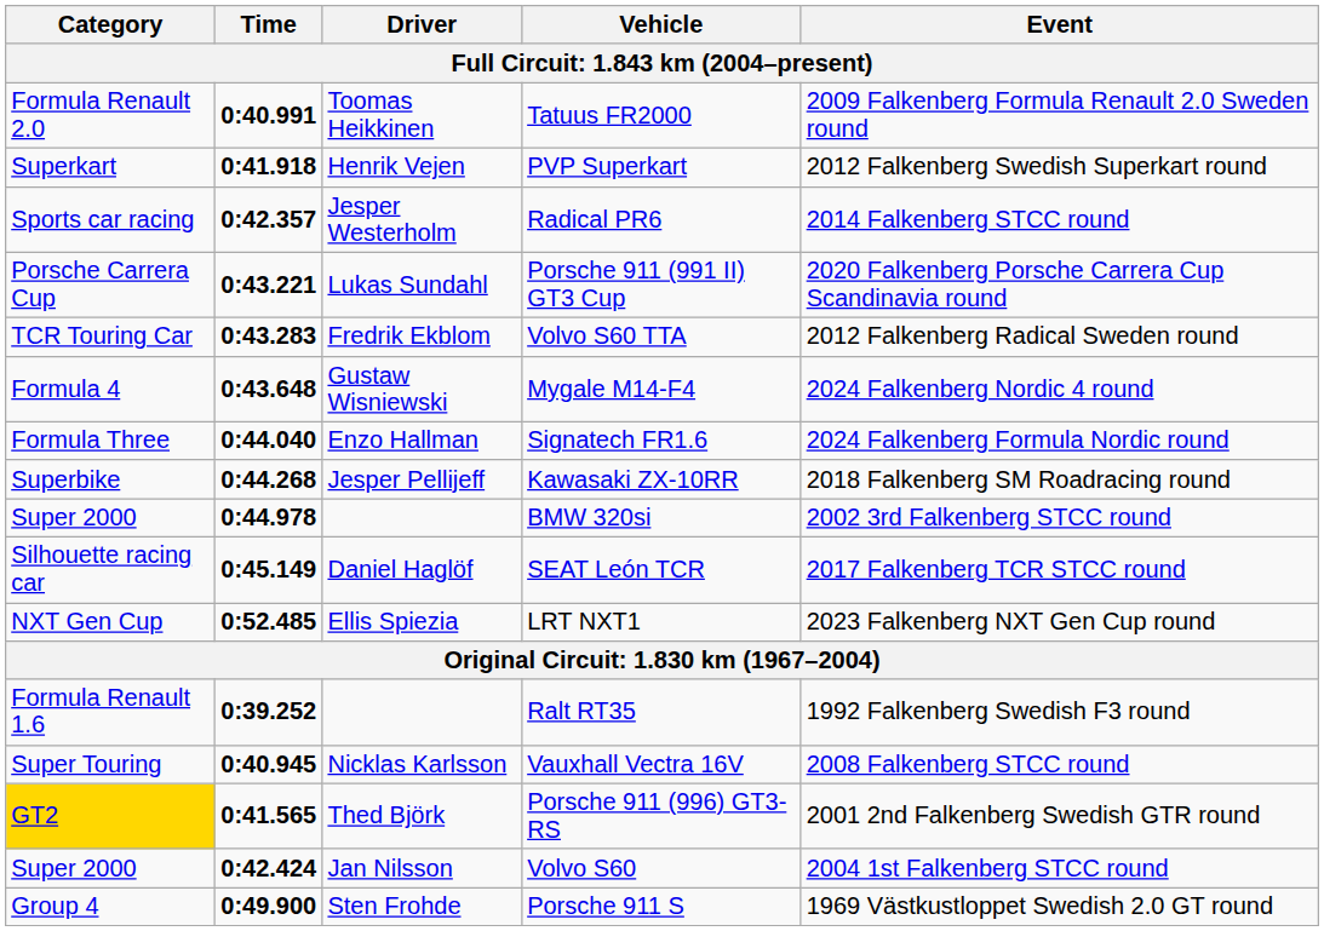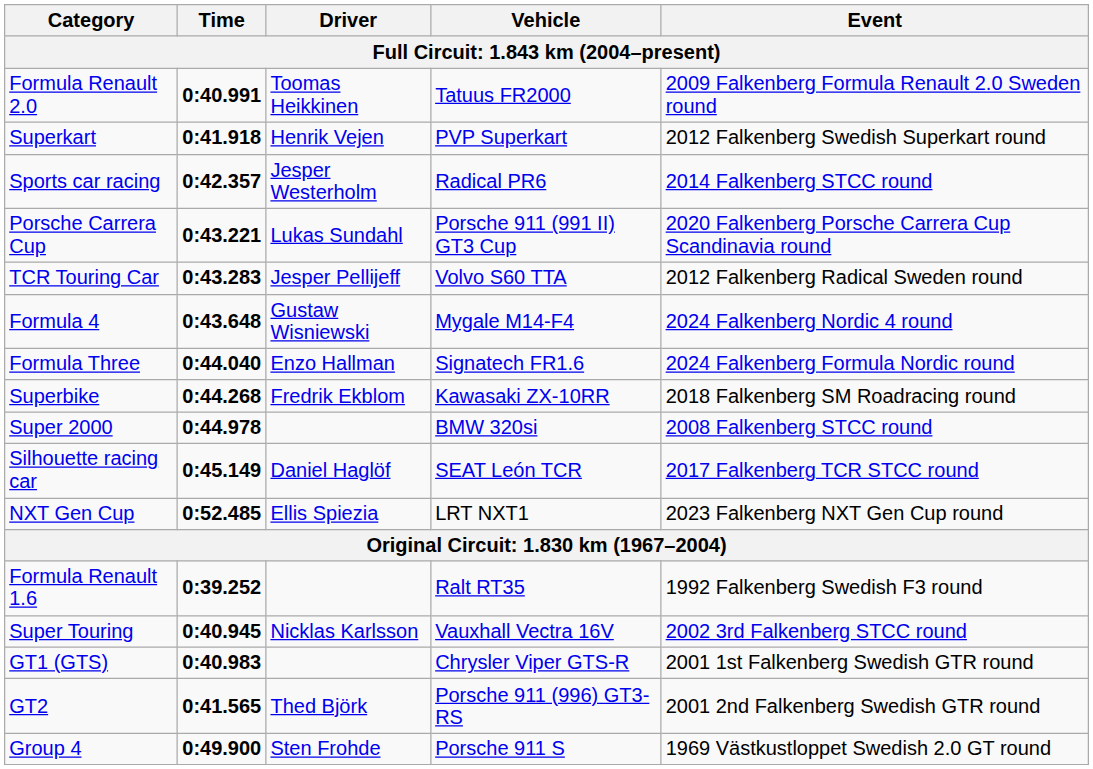Volvo S60 TTA | Driver: Fredrik Ekblom -> Jesper Pellijeff
Kawasaki ZX-10RR | Driver: Jesper Pellijeff -> Fredrik Ekblom
BMW 320si | Event: 2002 3rd Falkenberg STCC round -> 2008 Falkenberg STCC round
Vauxhall Vectra 16V | Event: 2008 Falkenberg STCC round -> 2002 3rd Falkenberg STCC round
+ row: GT1 (GTS) | 0:40.983 | Chrysler Viper GTS-R | 2001 1st Falkenberg Swedish GTR round
Porsche 911 (996) GT3-RS | Category: gold background -> no background
- row: Super 2000 | 0:42.424 | Jan Nilsson | Volvo S60 | 2004 1st Falkenberg STCC round
